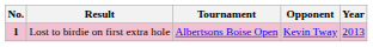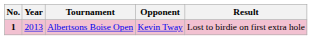columns swapped: Year <-> Result
